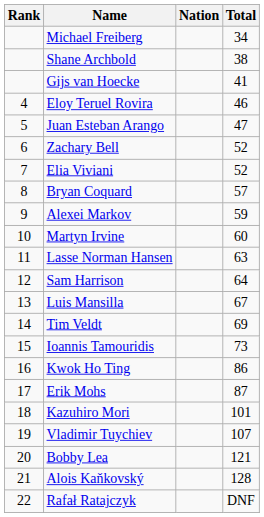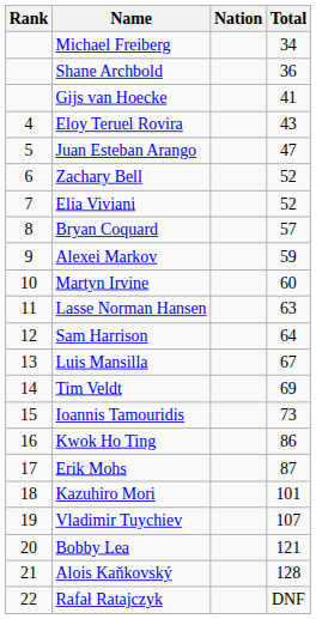Shane Archbold | Total: 38 -> 36
Eloy Teruel Rovira | Total: 46 -> 43
